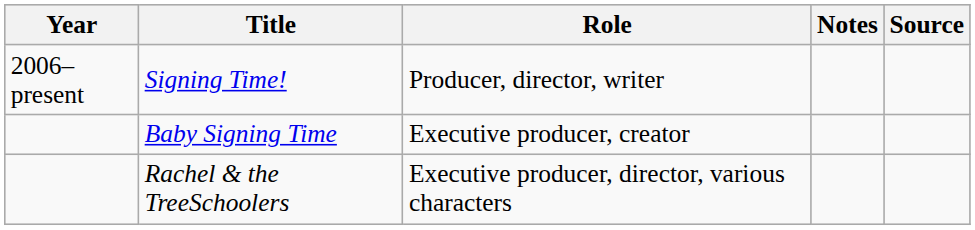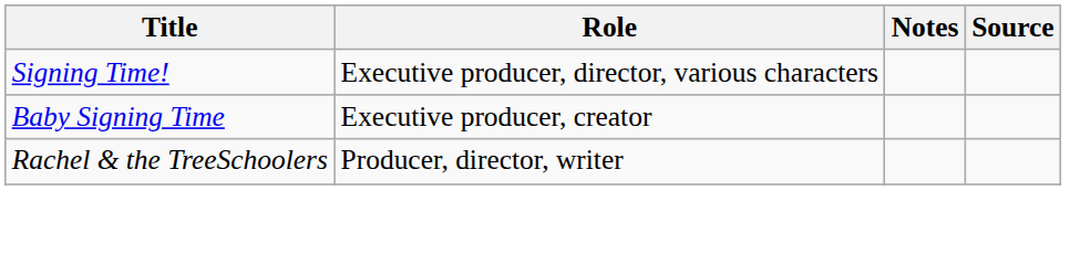- column: Year | 2006–present
Signing Time! | Role: Producer, director, writer -> Executive producer, director, various characters
Rachel & the TreeSchoolers | Role: Executive producer, director, various characters -> Producer, director, writer
